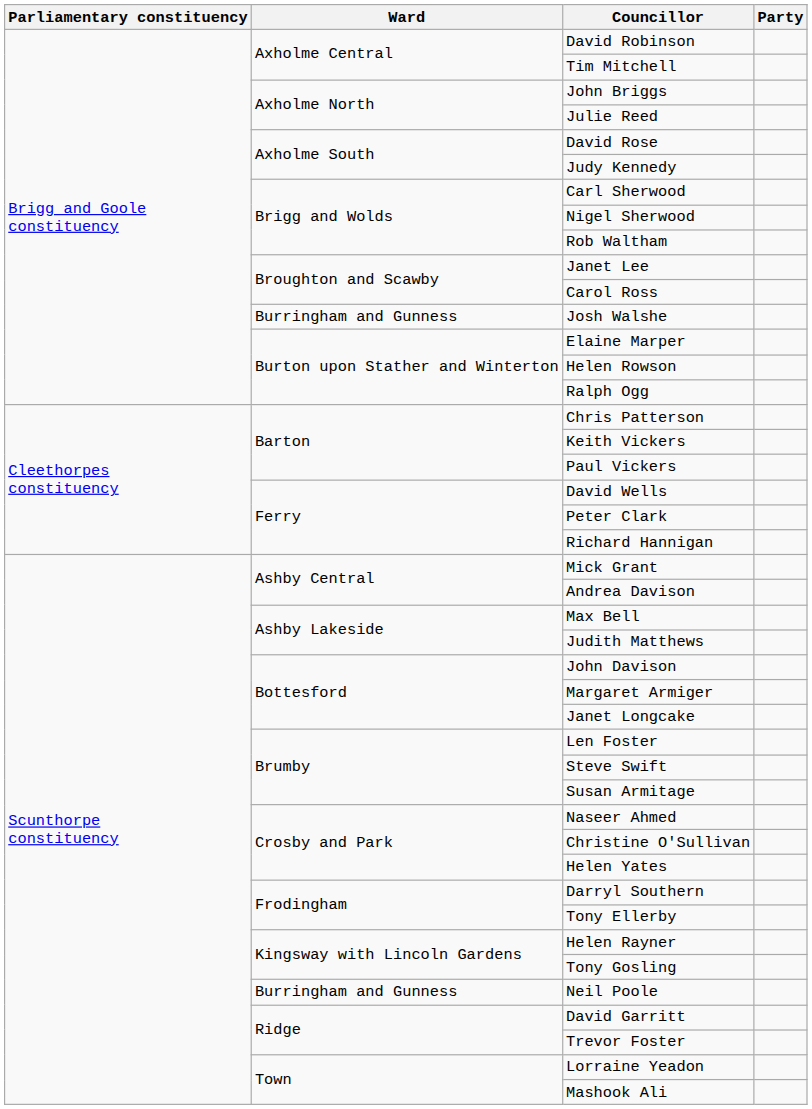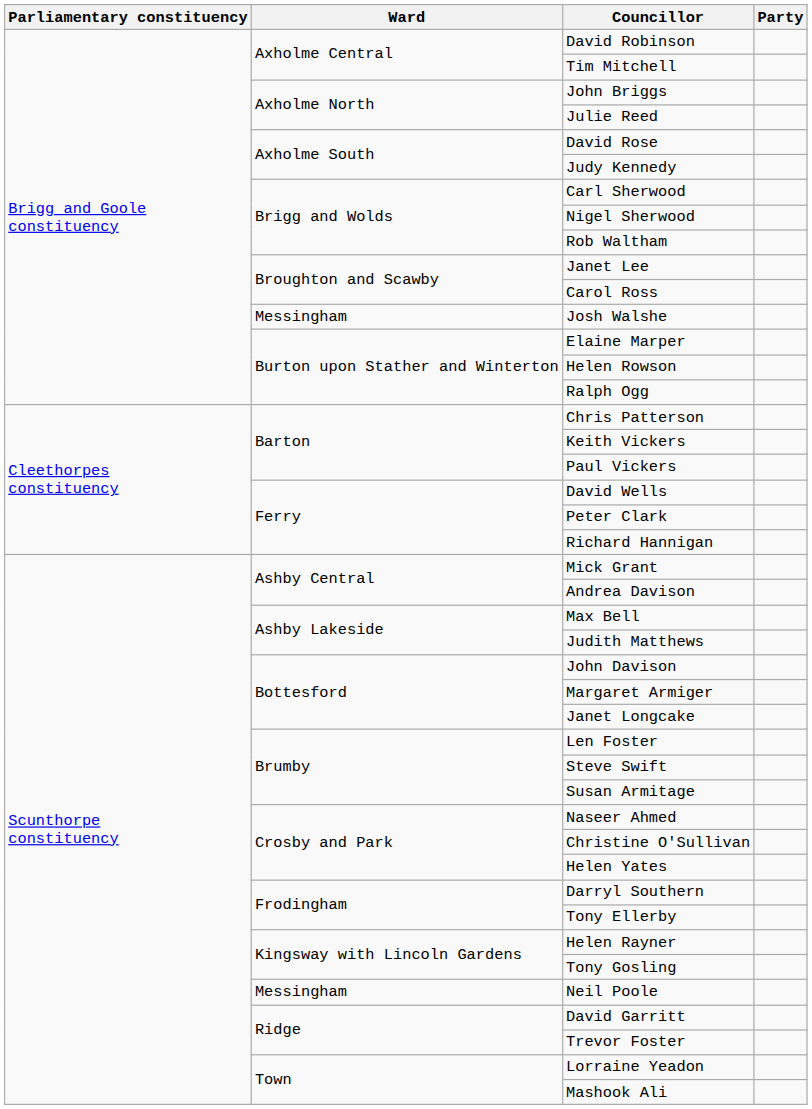Josh Walshe | Ward: Burringham and Gunness -> Messingham
Neil Poole | Ward: Burringham and Gunness -> Messingham
